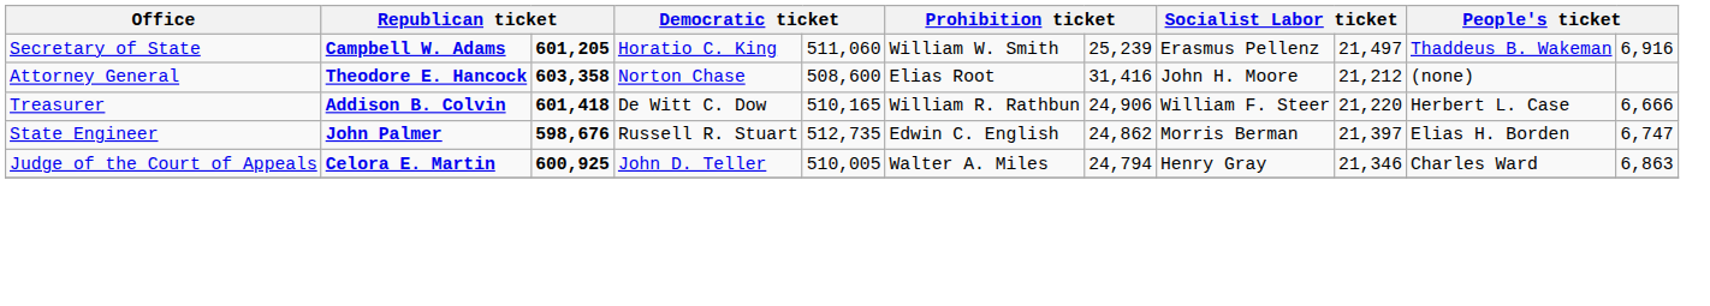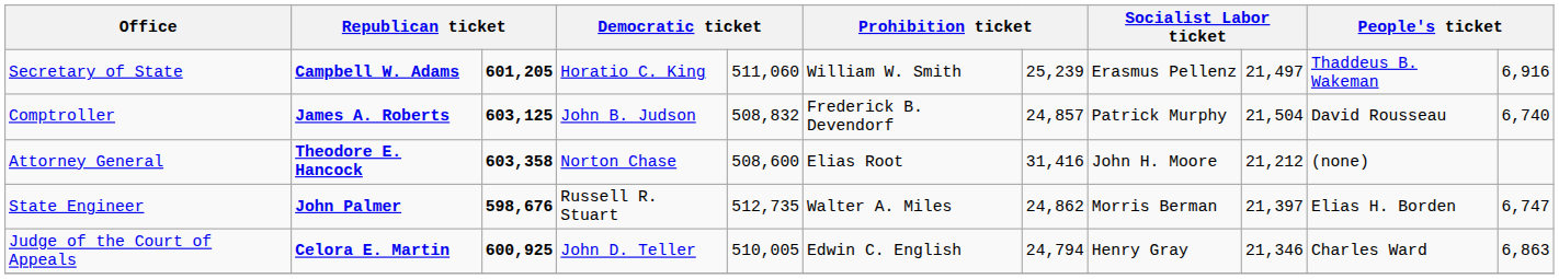+ row: Comptroller | James A. Roberts | 603,125 | John B. Judson | 508,832 | Frederick B. Devendorf | 24,857 | Patrick Murphy | 21,504 | David Rousseau | 6,740
- row: Treasurer | Addison B. Colvin | 601,418 | De Witt C. Dow | 510,165 | William R. Rathbun | 24,906 | William F. Steer | 21,220 | Herbert L. Case | 6,666
State Engineer | column 6: Edwin C. English -> Walter A. Miles
Judge of the Court of Appeals | column 6: Walter A. Miles -> Edwin C. English
